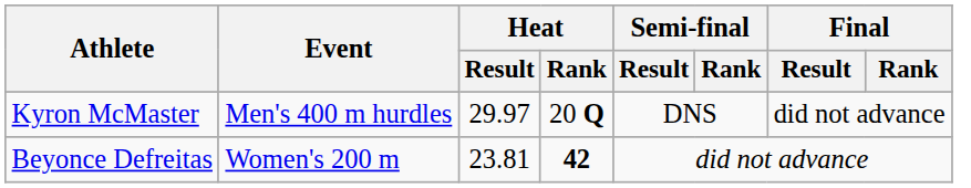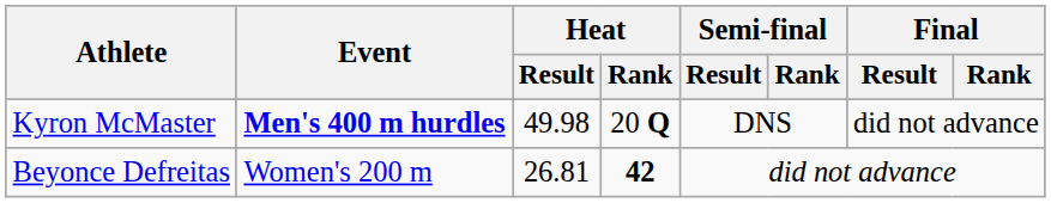Kyron McMaster | Event: normal -> bold
Kyron McMaster | Heat / Result: 29.97 -> 49.98
Beyonce Defreitas | Heat / Result: 23.81 -> 26.81
